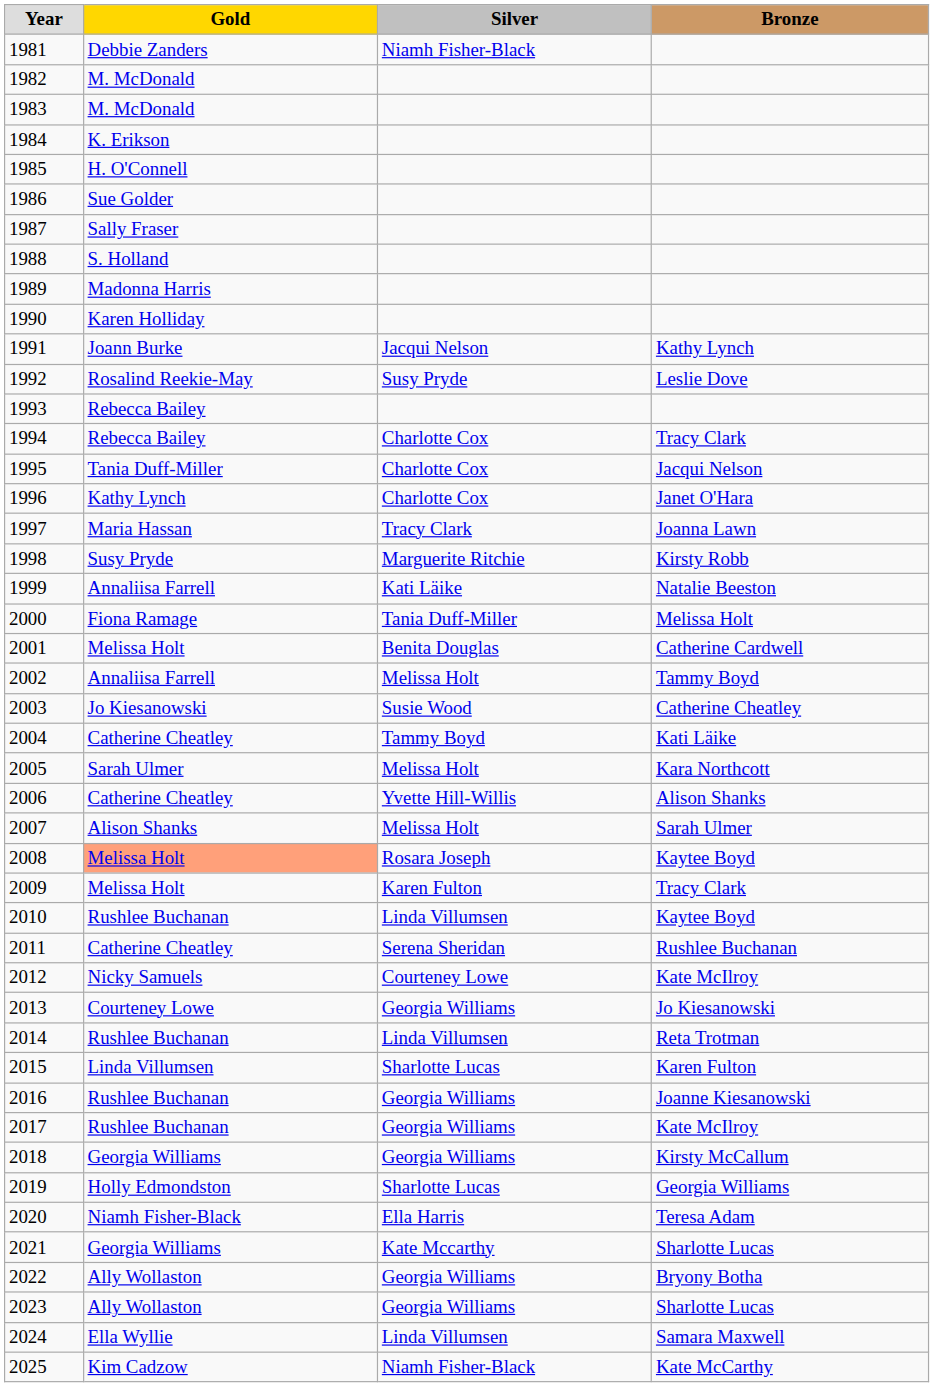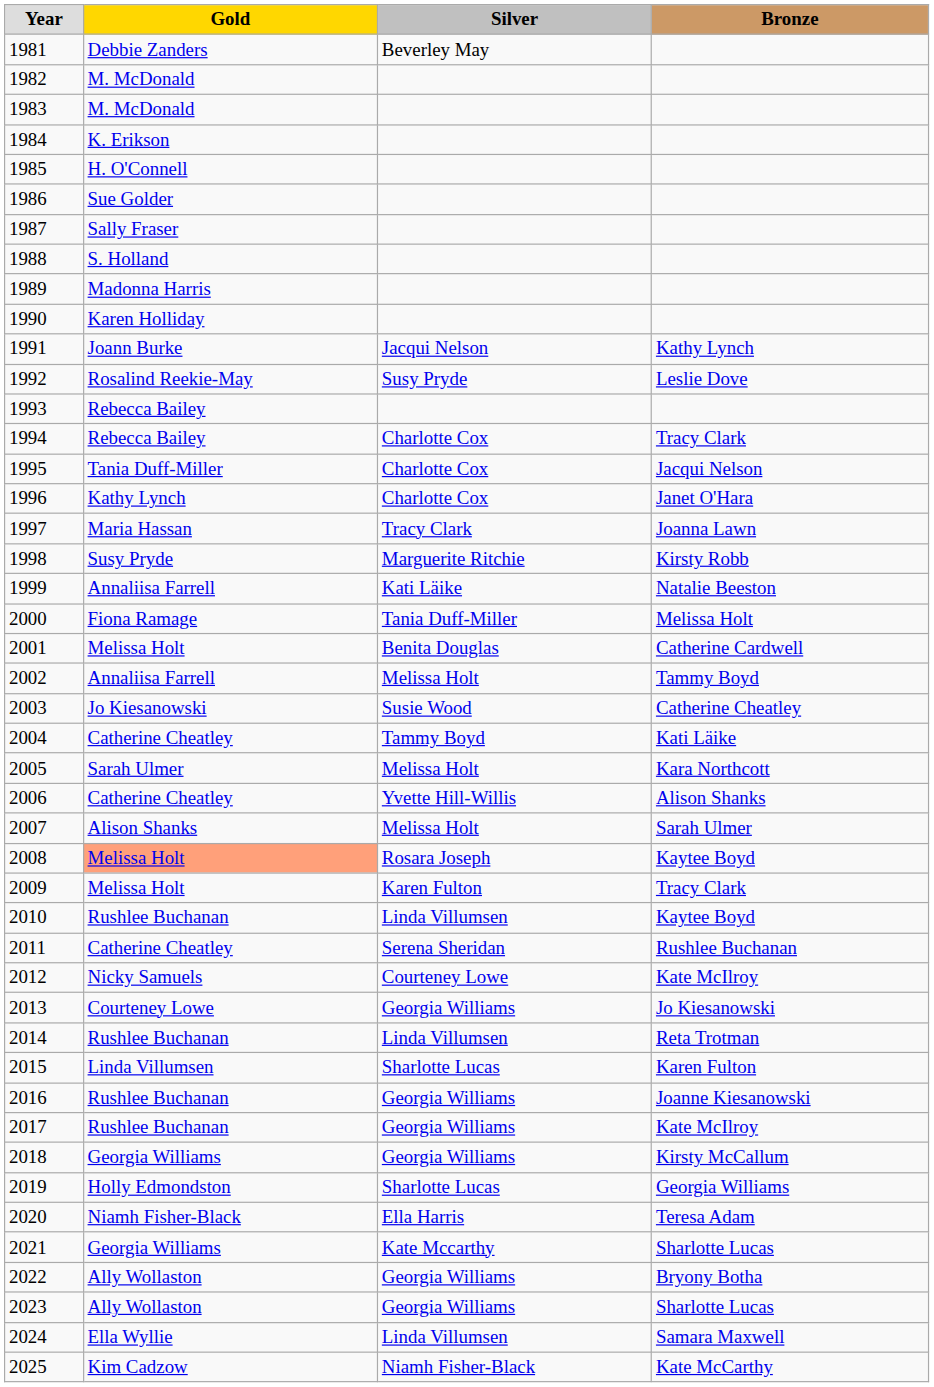1981 | Silver: Niamh Fisher-Black -> Beverley May
